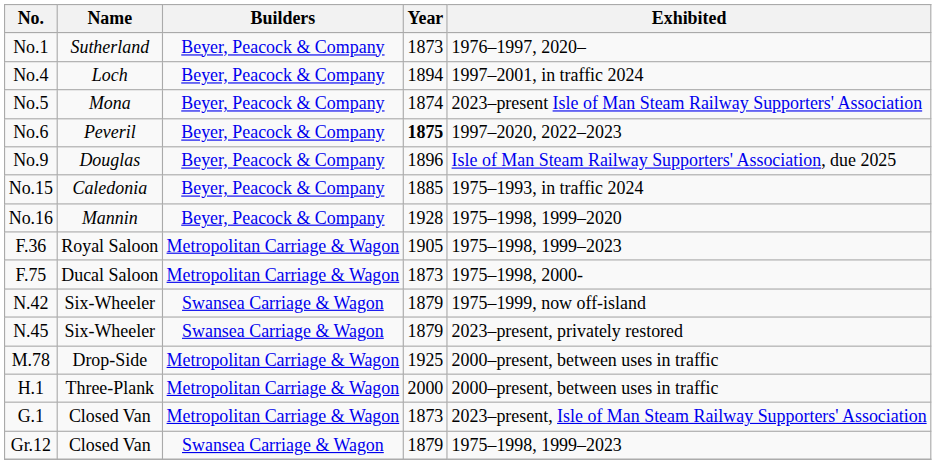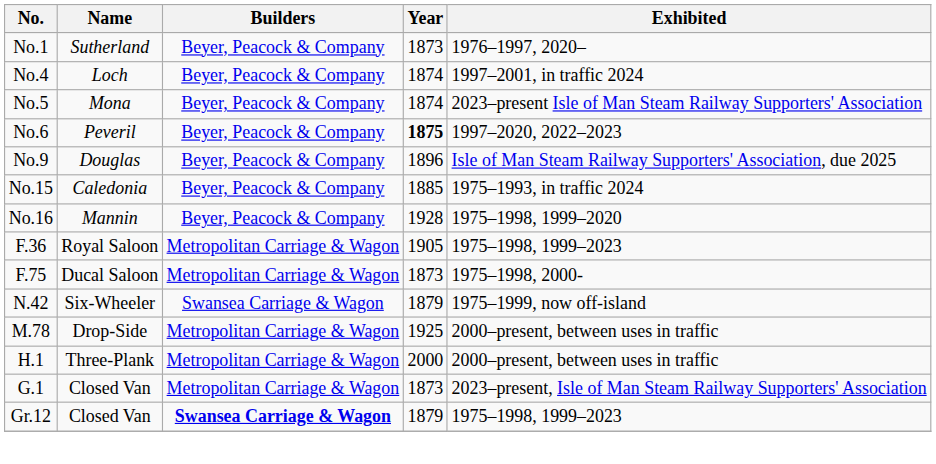No.4 | Year: 1894 -> 1874
- row: N.45 | Six-Wheeler | Swansea Carriage & Wagon | 1879 | 2023–present, privately restored
Gr.12 | Builders: normal -> bold
